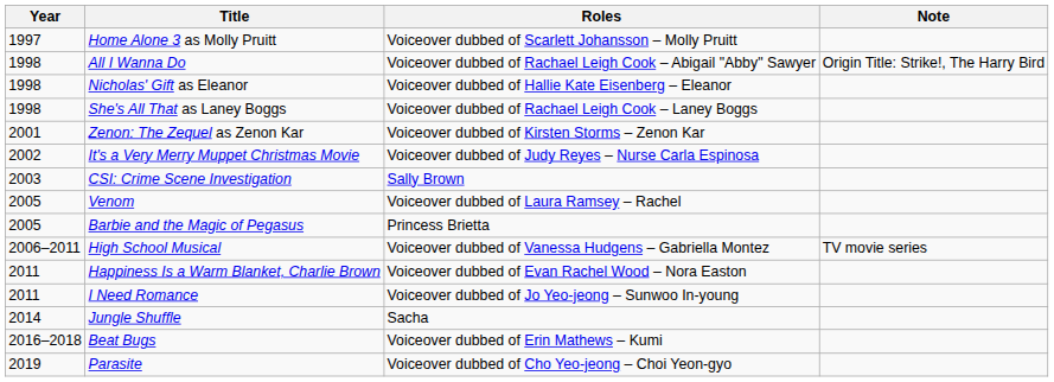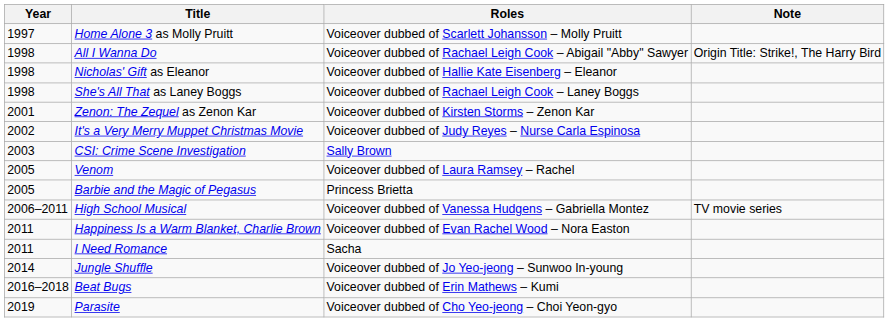I Need Romance | Roles: Voiceover dubbed of Jo Yeo-jeong – Sunwoo In-young -> Sacha
Jungle Shuffle | Roles: Sacha -> Voiceover dubbed of Jo Yeo-jeong – Sunwoo In-young
